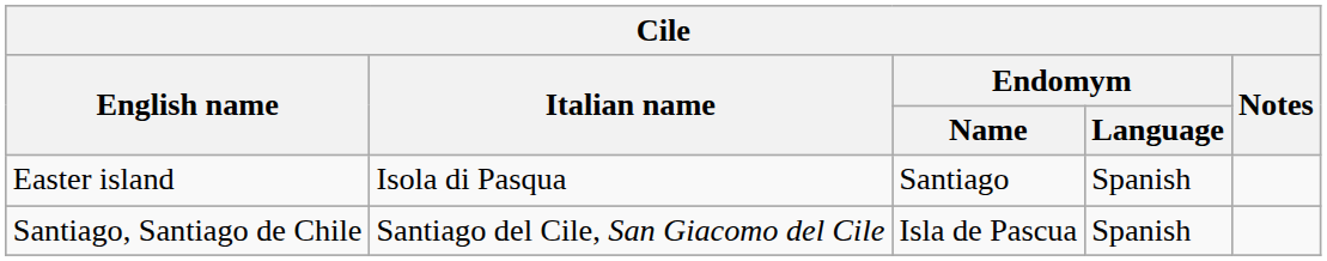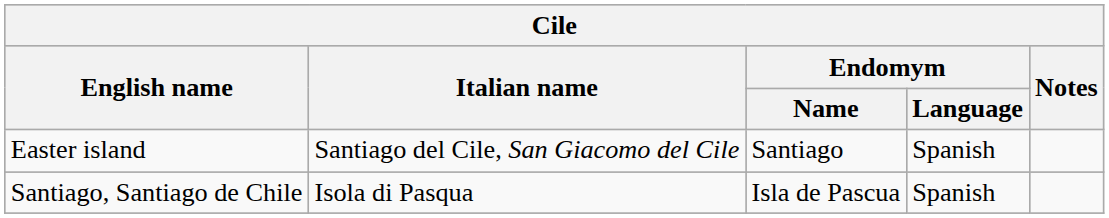Easter island | Italian name: Isola di Pasqua -> Santiago del Cile, San Giacomo del Cile
Santiago, Santiago de Chile | Italian name: Santiago del Cile, San Giacomo del Cile -> Isola di Pasqua
